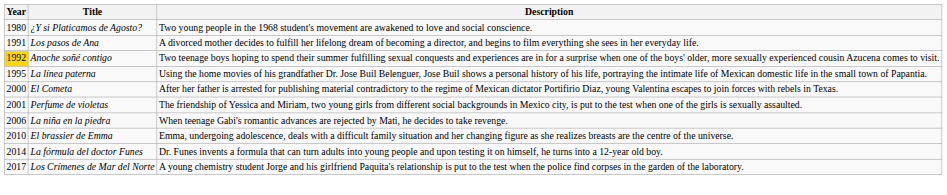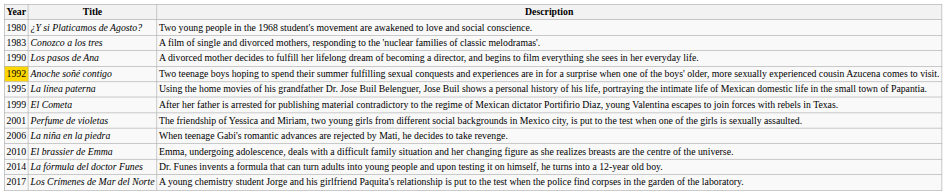+ row: 1983 | Conozco a los tres | A film of single and divorced mothers, responding to the 'nuclear families of classic melodramas'.
Los pasos de Ana | Year: 1991 -> 1990
El Cometa | Year: 2000 -> 1999
